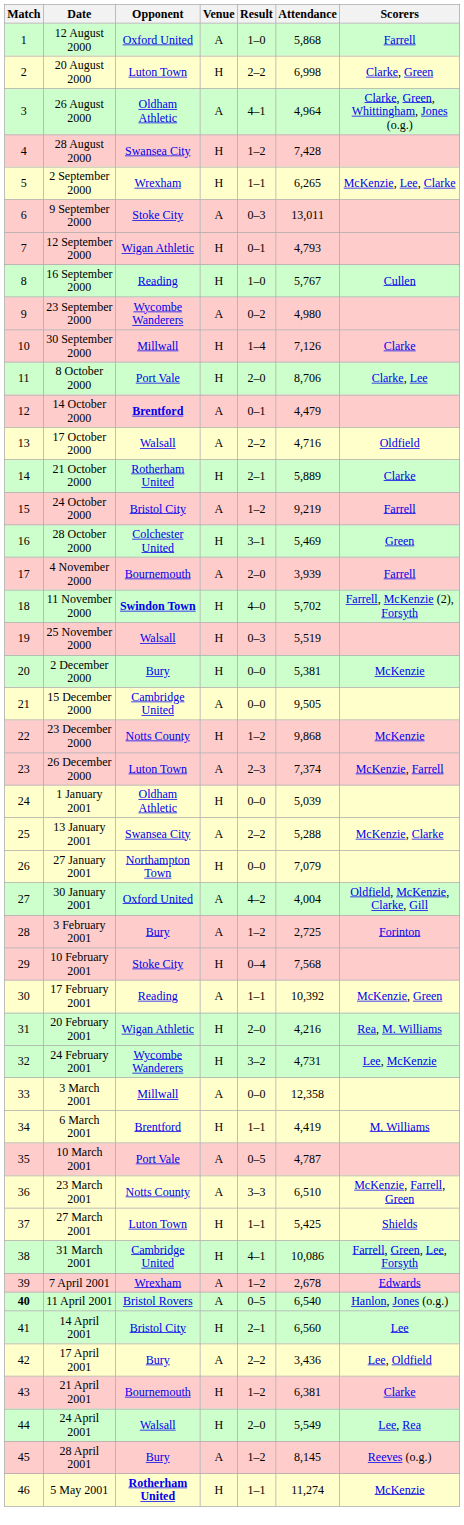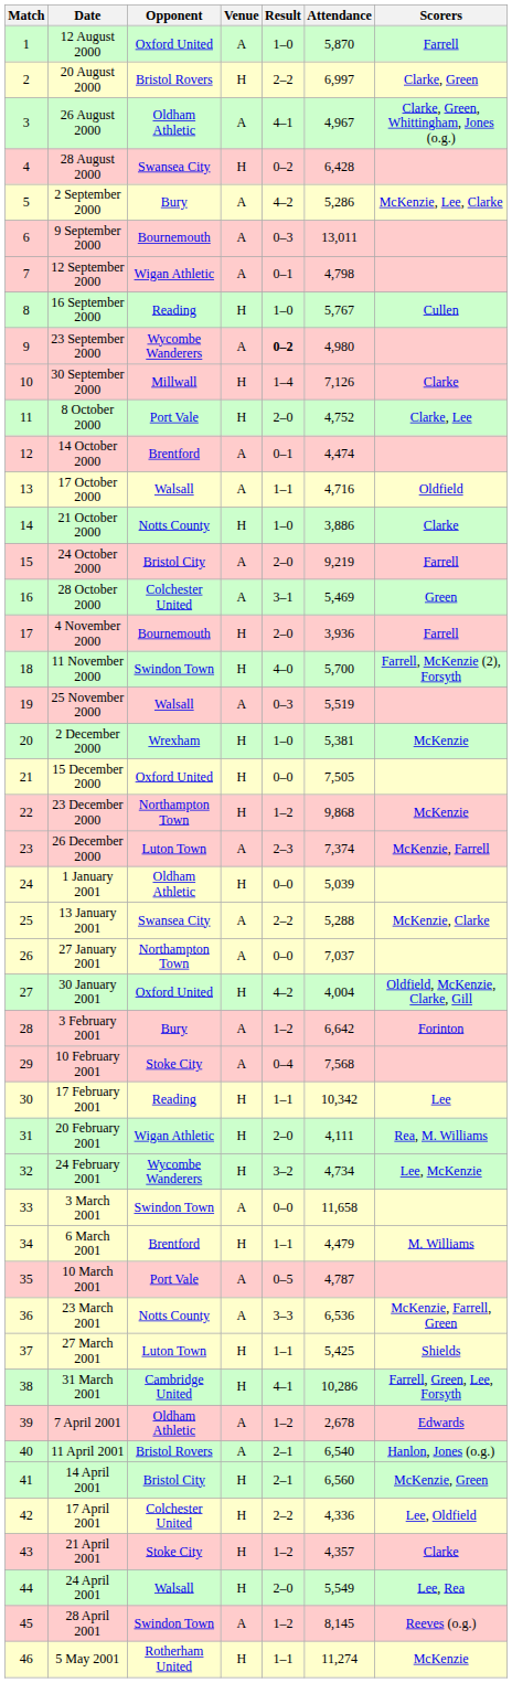12 August 2000 | Attendance: 5,868 -> 5,870
20 August 2000 | Opponent: Luton Town -> Bristol Rovers
20 August 2000 | Attendance: 6,998 -> 6,997
26 August 2000 | Attendance: 4,964 -> 4,967
28 August 2000 | Result: 1–2 -> 0–2
28 August 2000 | Attendance: 7,428 -> 6,428
2 September 2000 | Opponent: Wrexham -> Bury
2 September 2000 | Venue: H -> A
2 September 2000 | Result: 1–1 -> 4–2
2 September 2000 | Attendance: 6,265 -> 5,286
9 September 2000 | Opponent: Stoke City -> Bournemouth
12 September 2000 | Venue: H -> A
12 September 2000 | Attendance: 4,793 -> 4,798
23 September 2000 | Result: normal -> bold
8 October 2000 | Attendance: 8,706 -> 4,752
14 October 2000 | Opponent: bold -> normal
14 October 2000 | Attendance: 4,479 -> 4,474
17 October 2000 | Result: 2–2 -> 1–1
21 October 2000 | Opponent: Rotherham United -> Notts County
21 October 2000 | Result: 2–1 -> 1–0
21 October 2000 | Attendance: 5,889 -> 3,886
24 October 2000 | Result: 1–2 -> 2–0
28 October 2000 | Venue: H -> A
4 November 2000 | Venue: A -> H
4 November 2000 | Attendance: 3,939 -> 3,936
11 November 2000 | Opponent: bold -> normal
11 November 2000 | Attendance: 5,702 -> 5,700
25 November 2000 | Venue: H -> A
2 December 2000 | Opponent: Bury -> Wrexham
2 December 2000 | Result: 0–0 -> 1–0
15 December 2000 | Opponent: Cambridge United -> Oxford United
15 December 2000 | Venue: A -> H
15 December 2000 | Attendance: 9,505 -> 7,505
23 December 2000 | Opponent: Notts County -> Northampton Town
27 January 2001 | Venue: H -> A
27 January 2001 | Attendance: 7,079 -> 7,037
30 January 2001 | Venue: A -> H
3 February 2001 | Attendance: 2,725 -> 6,642
10 February 2001 | Venue: H -> A
17 February 2001 | Venue: A -> H
17 February 2001 | Attendance: 10,392 -> 10,342
17 February 2001 | Scorers: McKenzie, Green -> Lee
20 February 2001 | Attendance: 4,216 -> 4,111
24 February 2001 | Attendance: 4,731 -> 4,734
3 March 2001 | Opponent: Millwall -> Swindon Town
3 March 2001 | Attendance: 12,358 -> 11,658
6 March 2001 | Attendance: 4,419 -> 4,479
23 March 2001 | Attendance: 6,510 -> 6,536
31 March 2001 | Attendance: 10,086 -> 10,286
7 April 2001 | Opponent: Wrexham -> Oldham Athletic
11 April 2001 | Match: bold -> normal
11 April 2001 | Result: 0–5 -> 2–1
14 April 2001 | Scorers: Lee -> McKenzie, Green
17 April 2001 | Opponent: Bury -> Colchester United
17 April 2001 | Venue: A -> H
17 April 2001 | Attendance: 3,436 -> 4,336
21 April 2001 | Opponent: Bournemouth -> Stoke City
21 April 2001 | Attendance: 6,381 -> 4,357
28 April 2001 | Opponent: Bury -> Swindon Town
5 May 2001 | Opponent: bold -> normal
